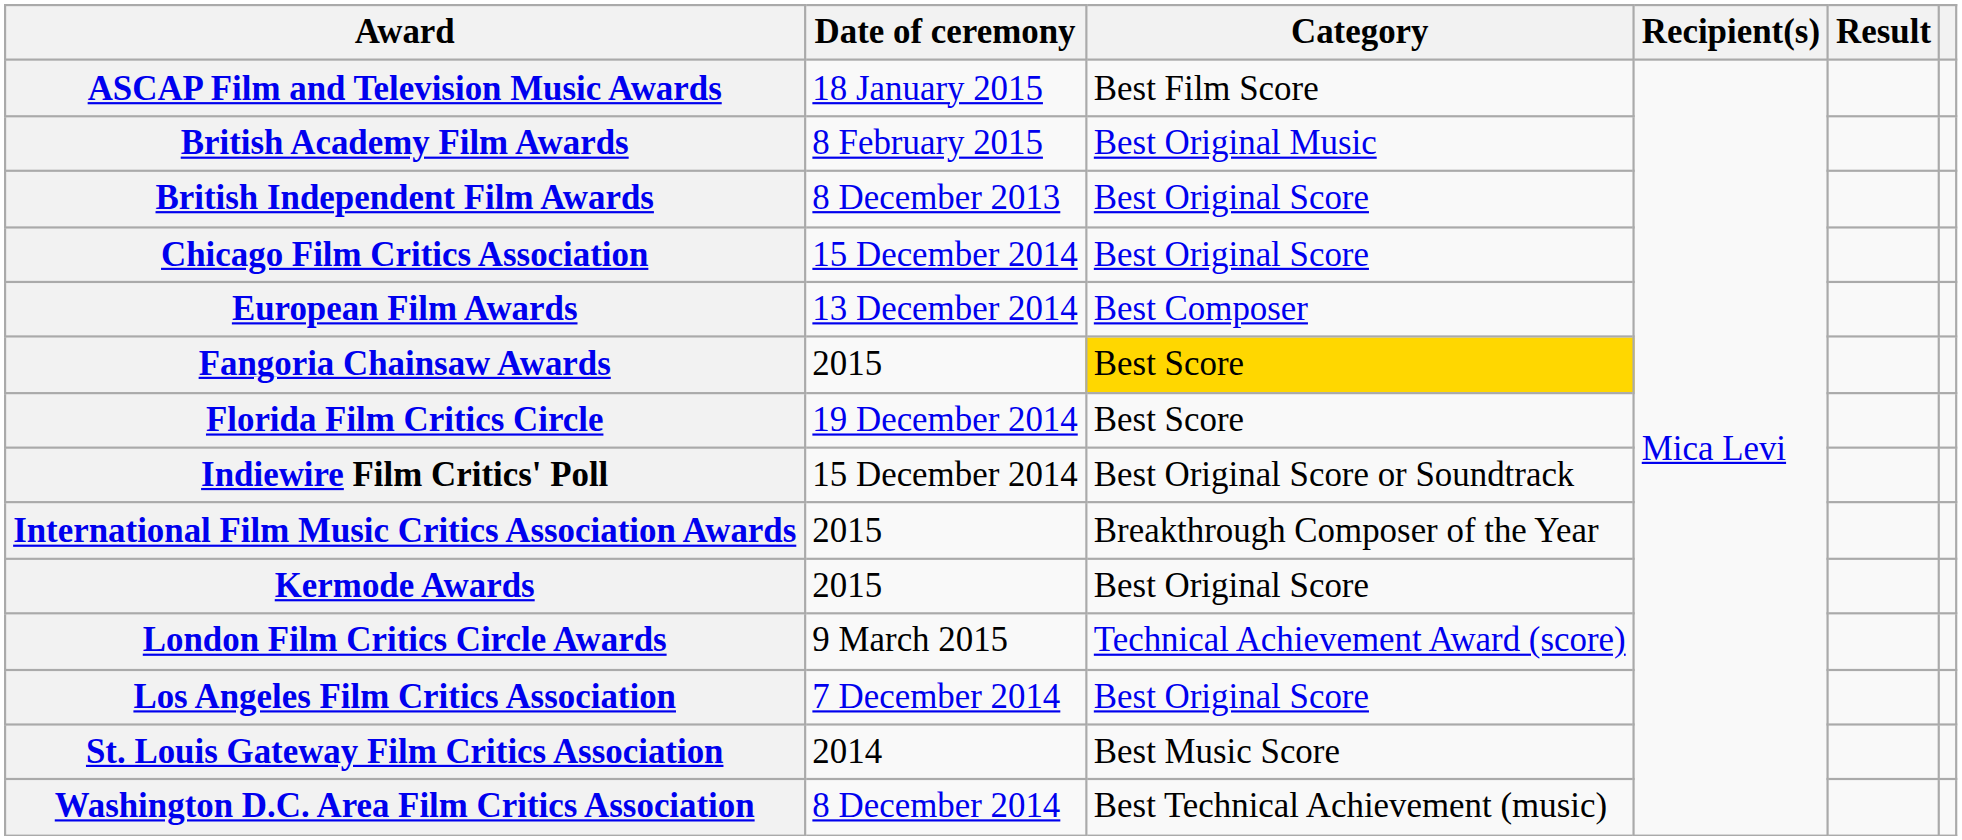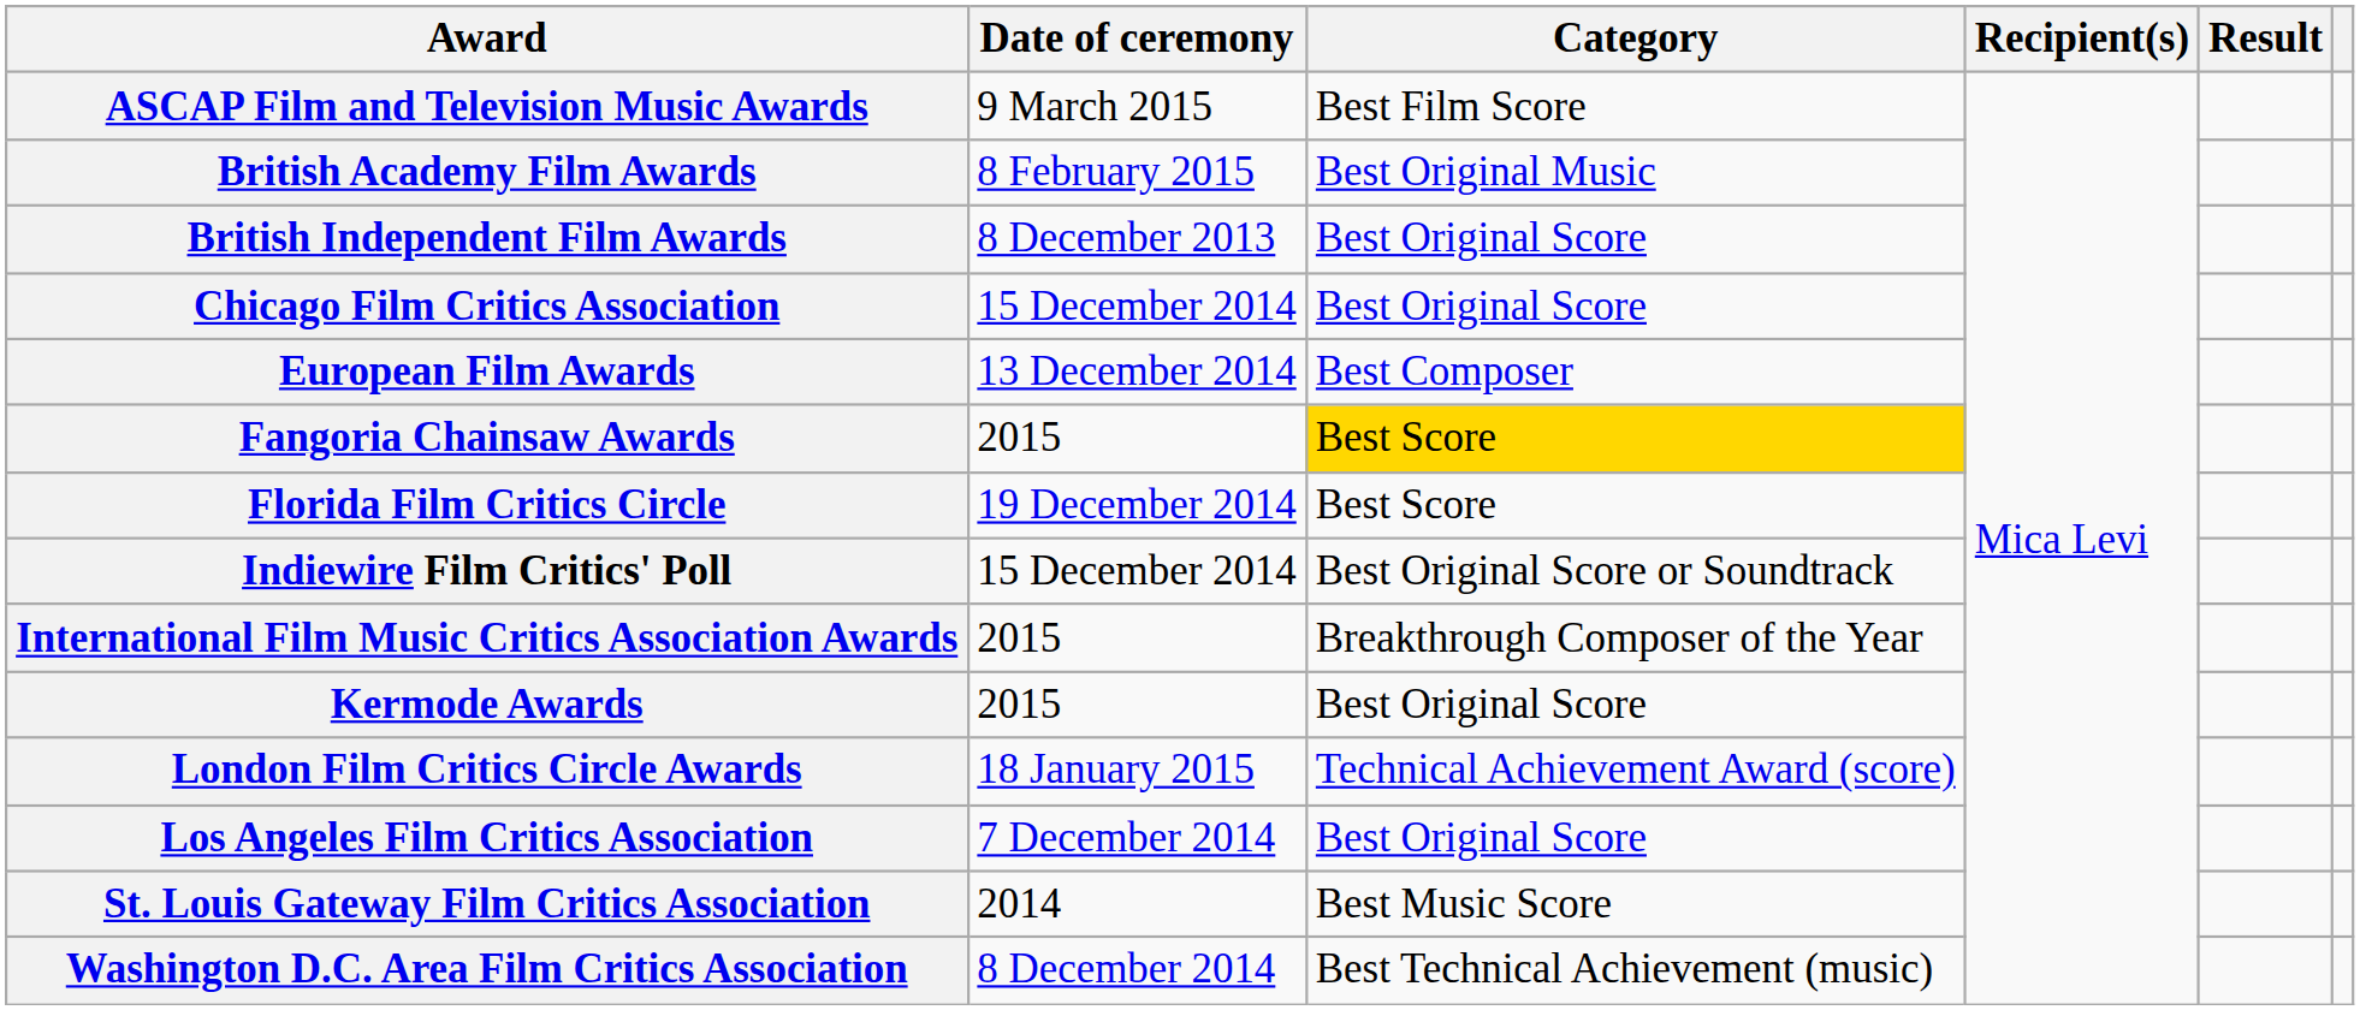ASCAP Film and Television Music Awards | Date of ceremony: 18 January 2015 -> 9 March 2015
London Film Critics Circle Awards | Date of ceremony: 9 March 2015 -> 18 January 2015
